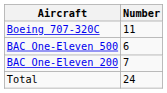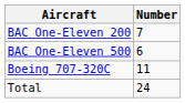rows swapped: Boeing 707-320C <-> BAC One-Eleven 200
